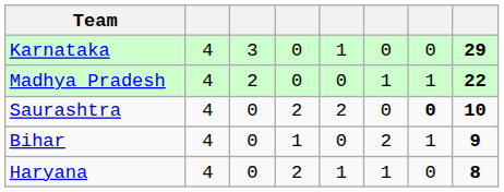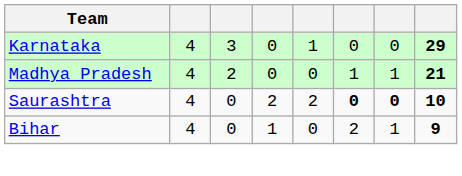Madhya Pradesh | column 8: 22 -> 21
Saurashtra | column 6: normal -> bold
- row: Haryana | 4 | 0 | 2 | 1 | 1 | 0 | 8
